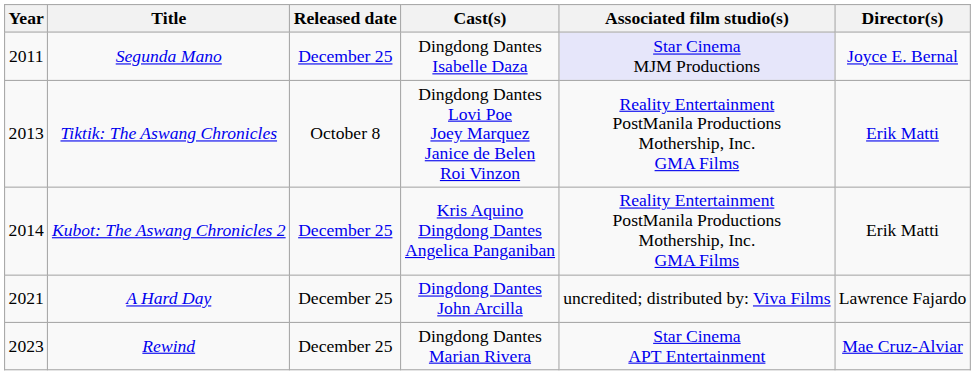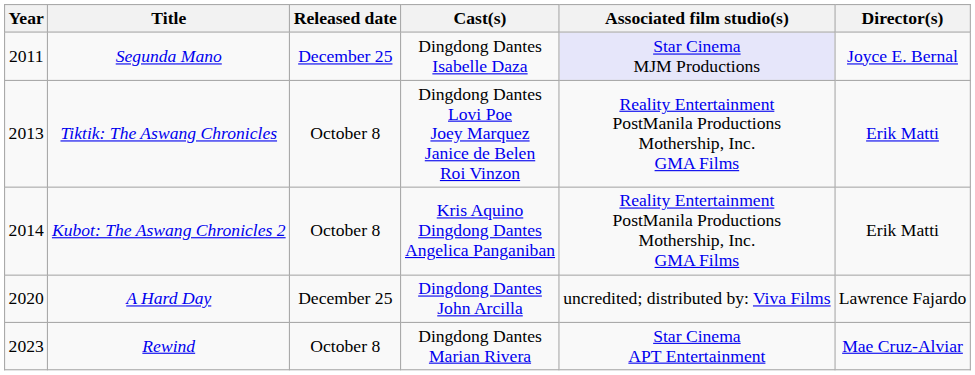Kubot: The Aswang Chronicles 2 | Released date: December 25 -> October 8
A Hard Day | Year: 2021 -> 2020
Rewind | Released date: December 25 -> October 8
